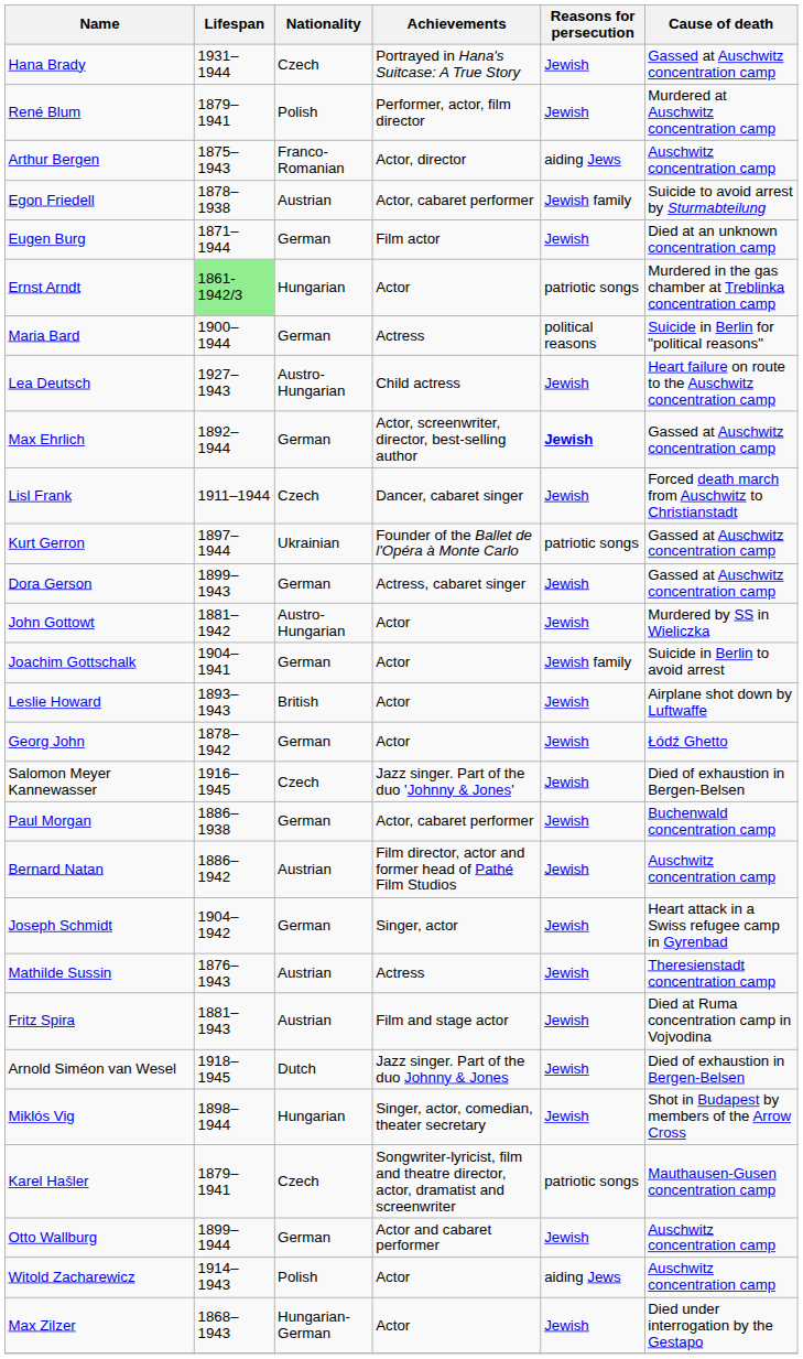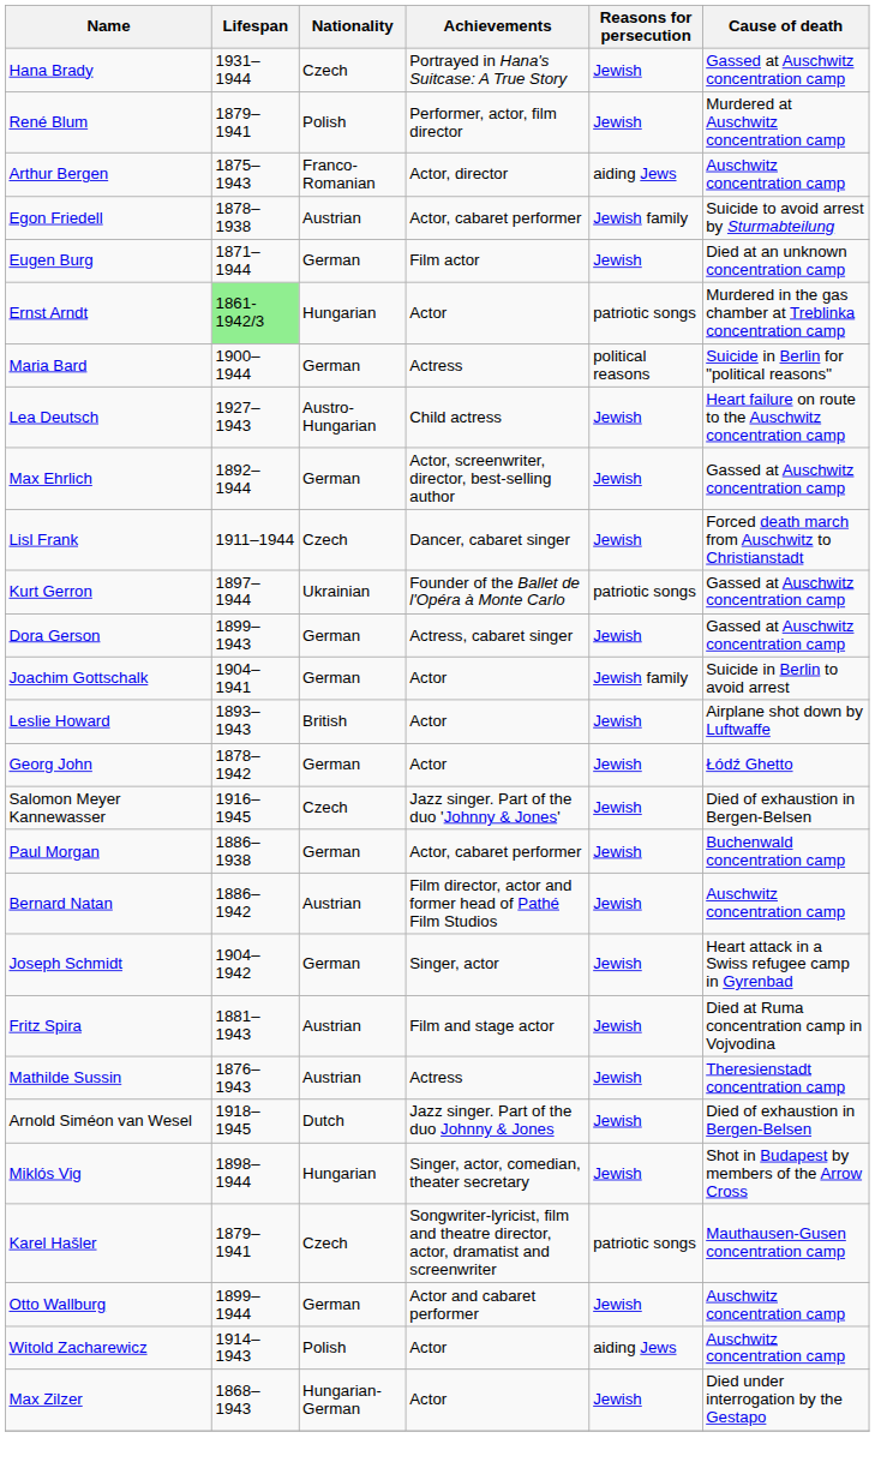Max Ehrlich | Reasons for persecution: bold -> normal
- row: John Gottowt | 1881–1942 | Austro-Hungarian | Actor | Jewish | Murdered by SS in Wieliczka
rows swapped: Fritz Spira <-> Mathilde Sussin
